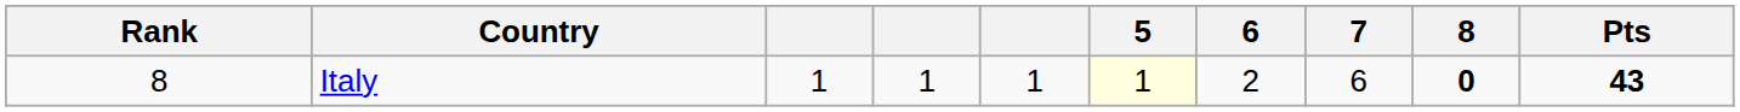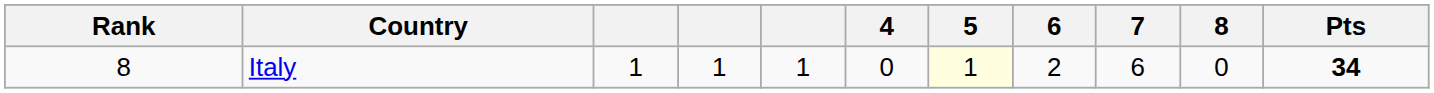+ column: 4 | 0
Italy | 8: bold -> normal
Italy | Pts: 43 -> 34
